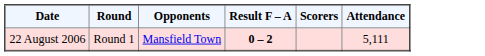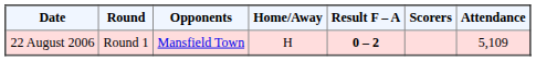+ column: Home/Away | H
22 August 2006 | Attendance: 5,111 -> 5,109
